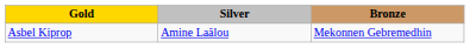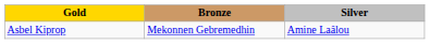columns swapped: Silver <-> Bronze
